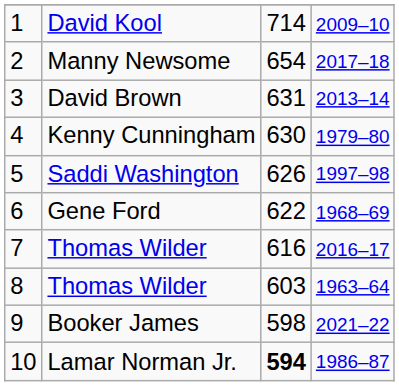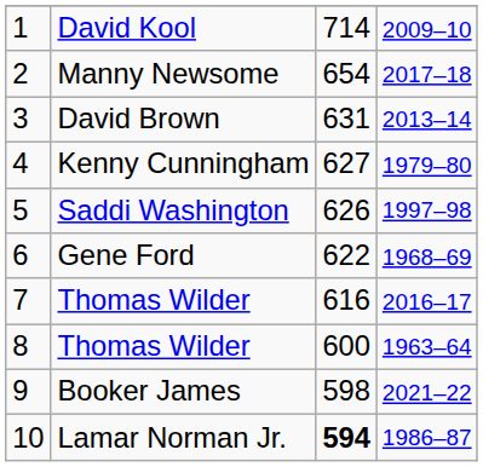Kenny Cunningham | column 3: 630 -> 627
8 / Thomas Wilder | column 3: 603 -> 600
